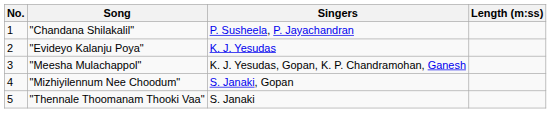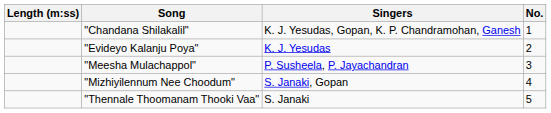columns swapped: No. <-> Length (m:ss)
"Chandana Shilakalil" | Singers: P. Susheela, P. Jayachandran -> K. J. Yesudas, Gopan, K. P. Chandramohan, Ganesh
"Meesha Mulachappol" | Singers: K. J. Yesudas, Gopan, K. P. Chandramohan, Ganesh -> P. Susheela, P. Jayachandran
